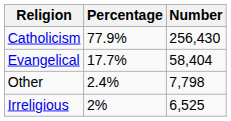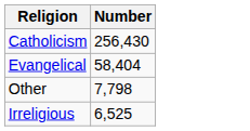- column: Percentage | 77.9% | 17.7% | 2.4% | 2%
